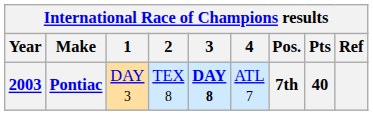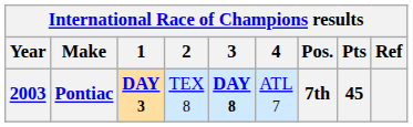Pontiac | 1: normal -> bold
Pontiac | Pts: 40 -> 45
